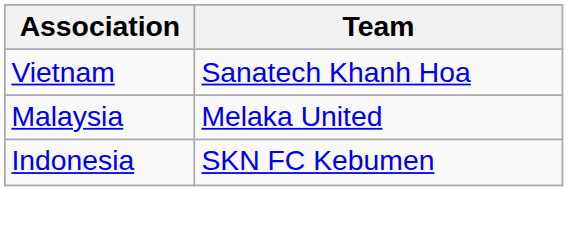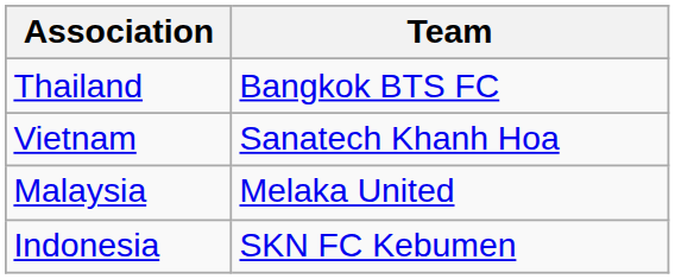+ row: Thailand | Bangkok BTS FC
